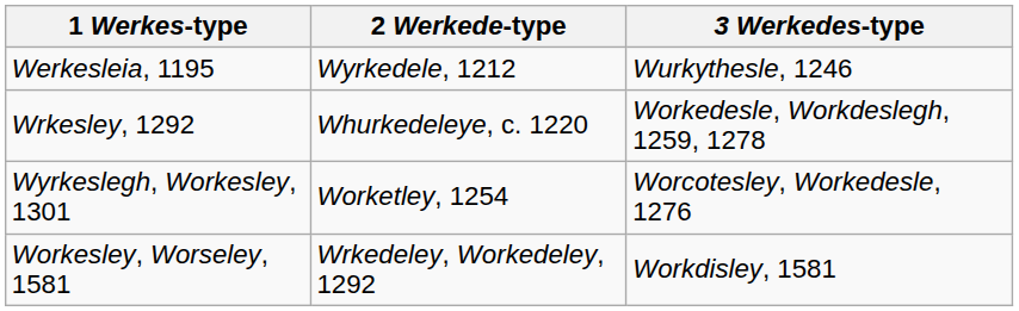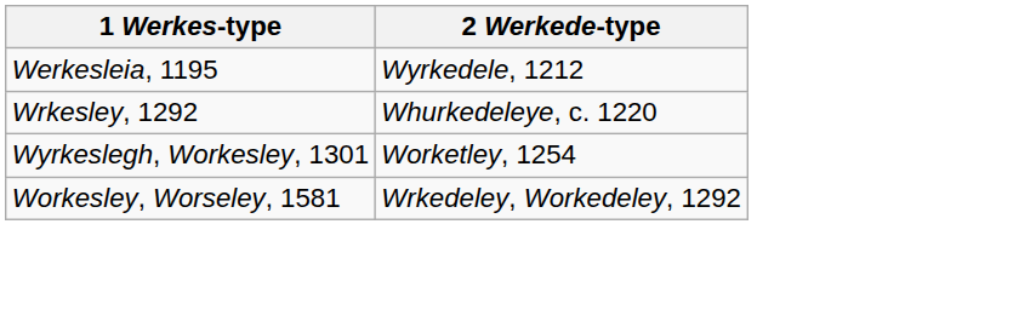- column: 3 Werkedes-type | Wurkythesle, 1246 | Workedesle, Workdeslegh, 1259, 1278 | Worcotesley, Workedesle, 1276 | Workdisley, 1581
